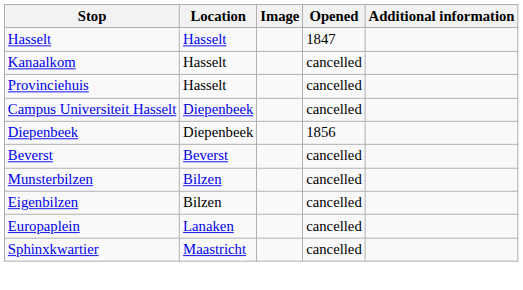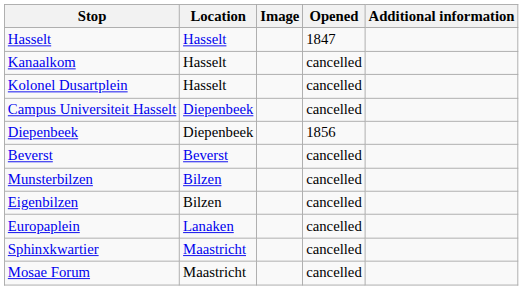+ row: Kolonel Dusartplein | Hasselt | cancelled
- row: Provinciehuis | Hasselt | cancelled
+ row: Mosae Forum | Maastricht | cancelled
